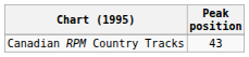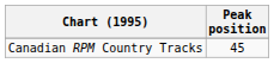Canadian RPM Country Tracks | Peak position: 43 -> 45
